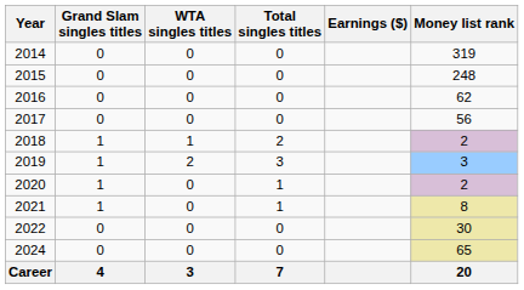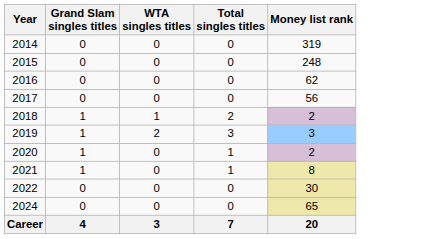- column: Earnings ($)
